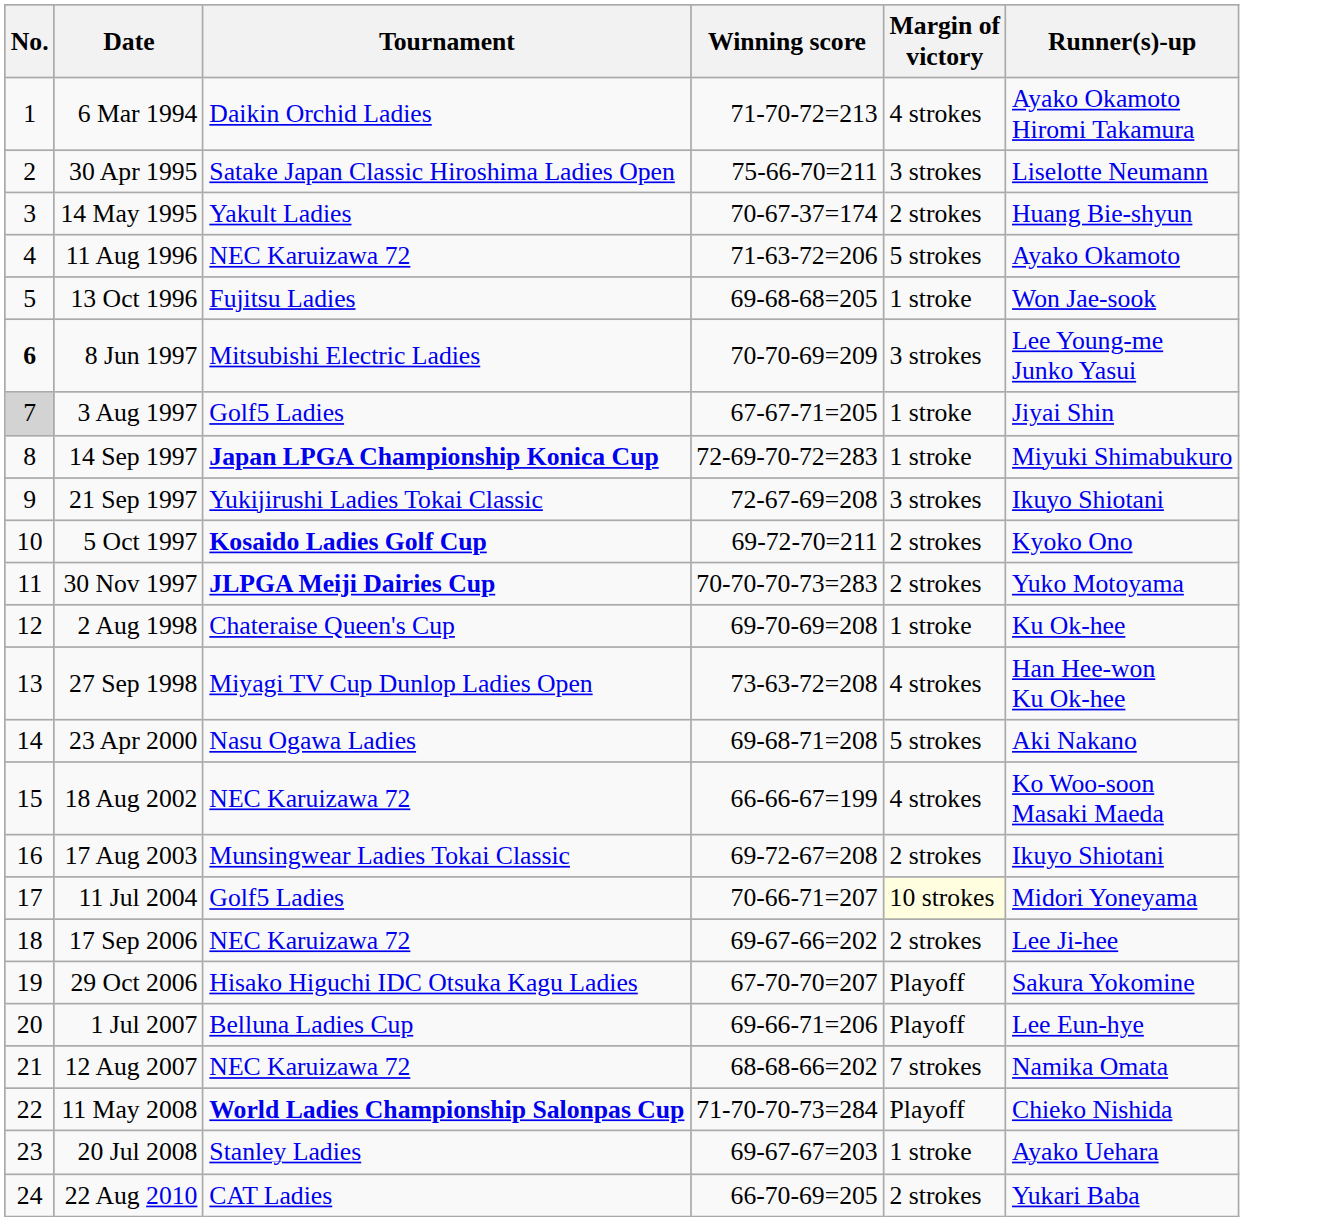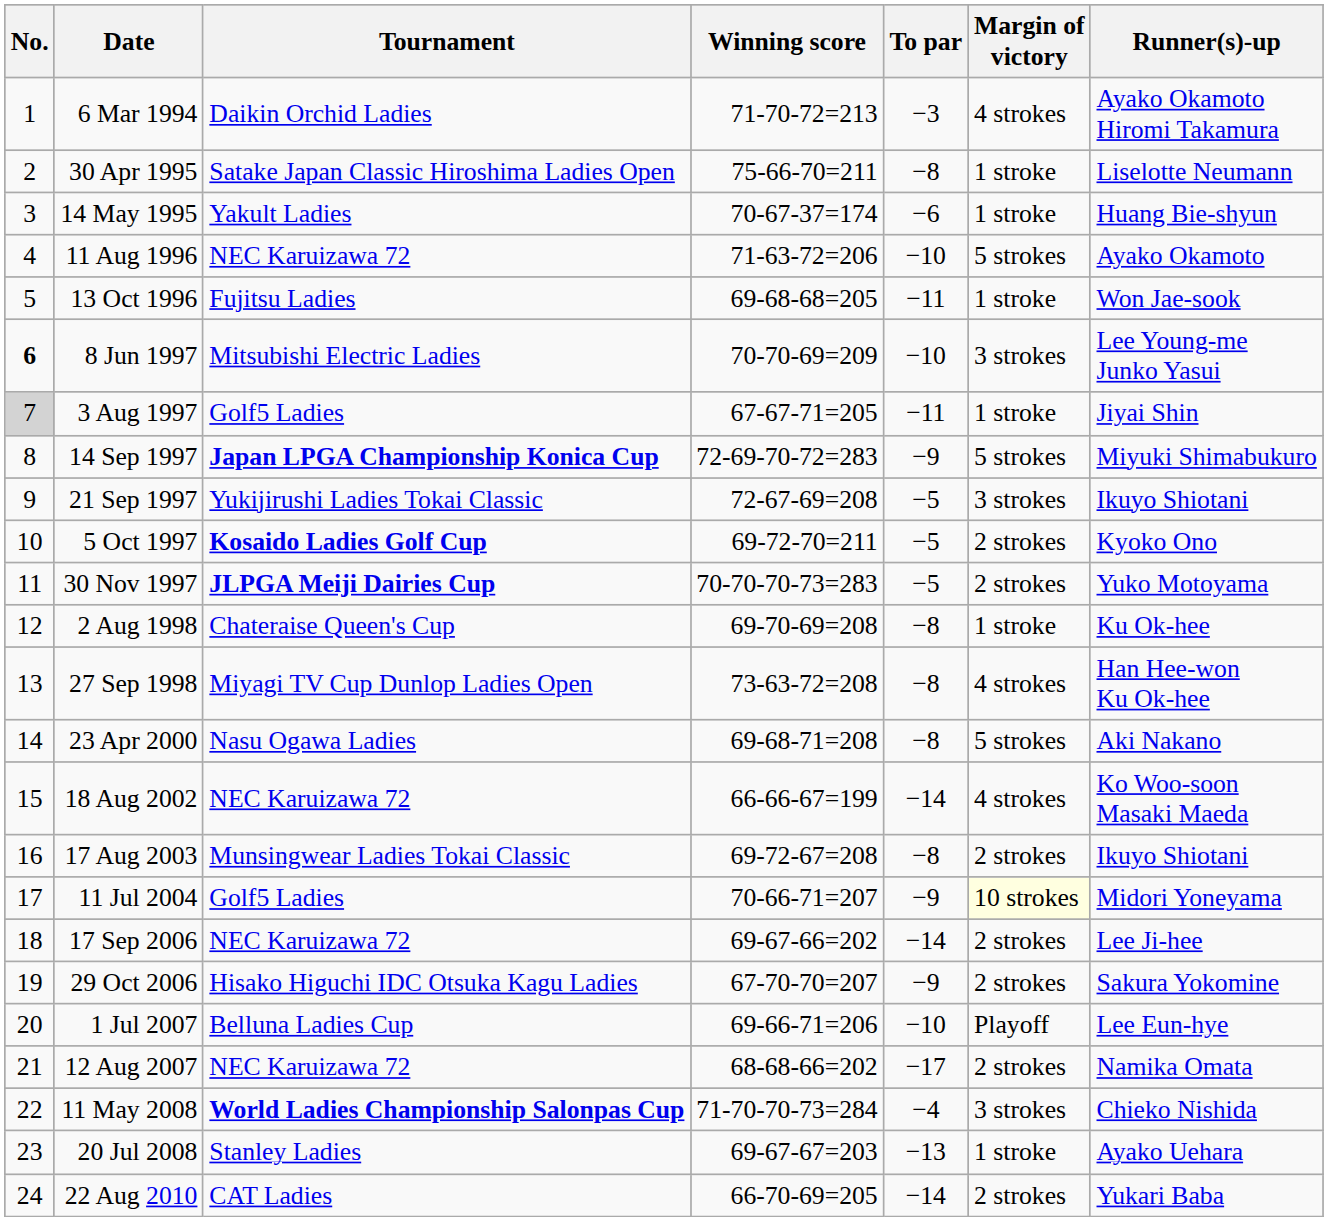+ column: To par | −3 | −8 | −6 | −10 | −11 | −10 | −11 | −9 | −5 | −5 | −5 | −8 | −8 | −8 | −14 | −8 | −9 | −14 | −9 | −10 | −17 | −4 | −13 | −14
30 Apr 1995 | Margin of victory: 3 strokes -> 1 stroke
14 May 1995 | Margin of victory: 2 strokes -> 1 stroke
14 Sep 1997 | Margin of victory: 1 stroke -> 5 strokes
29 Oct 2006 | Margin of victory: Playoff -> 2 strokes
12 Aug 2007 | Margin of victory: 7 strokes -> 2 strokes
11 May 2008 | Margin of victory: Playoff -> 3 strokes
